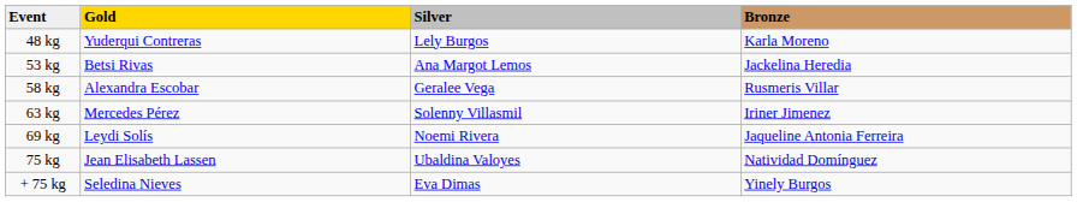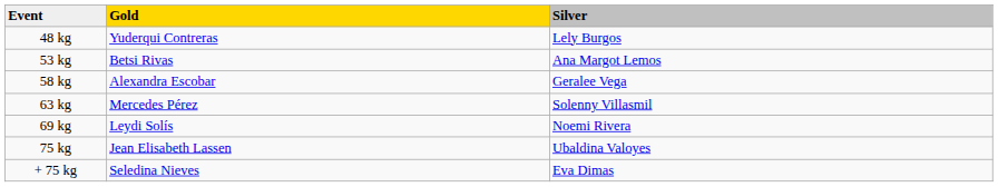- column: Bronze | Karla Moreno | Jackelina Heredia | Rusmeris Villar | Iriner Jimenez | Jaqueline Antonia Ferreira | Natividad Domínguez | Yinely Burgos
